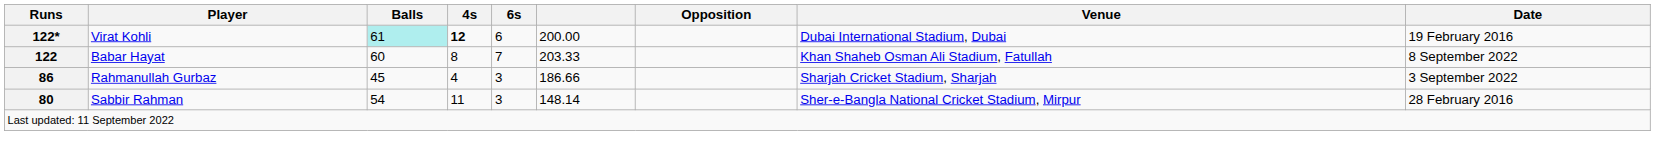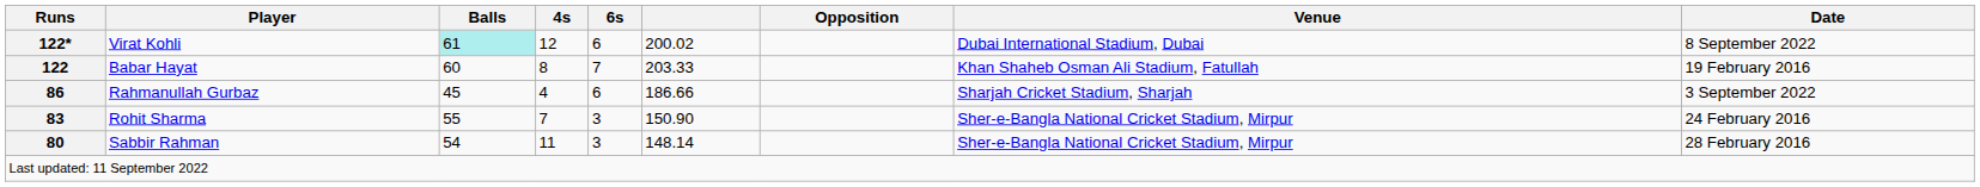Virat Kohli | 4s: bold -> normal
Virat Kohli | column 6: 200.00 -> 200.02
Virat Kohli | Date: 19 February 2016 -> 8 September 2022
Babar Hayat | Date: 8 September 2022 -> 19 February 2016
Rahmanullah Gurbaz | 6s: 3 -> 6
+ row: 83 | Rohit Sharma | 55 | 7 | 3 | 150.90 | Sher-e-Bangla National Cricket Stadium, Mirpur | 24 February 2016
